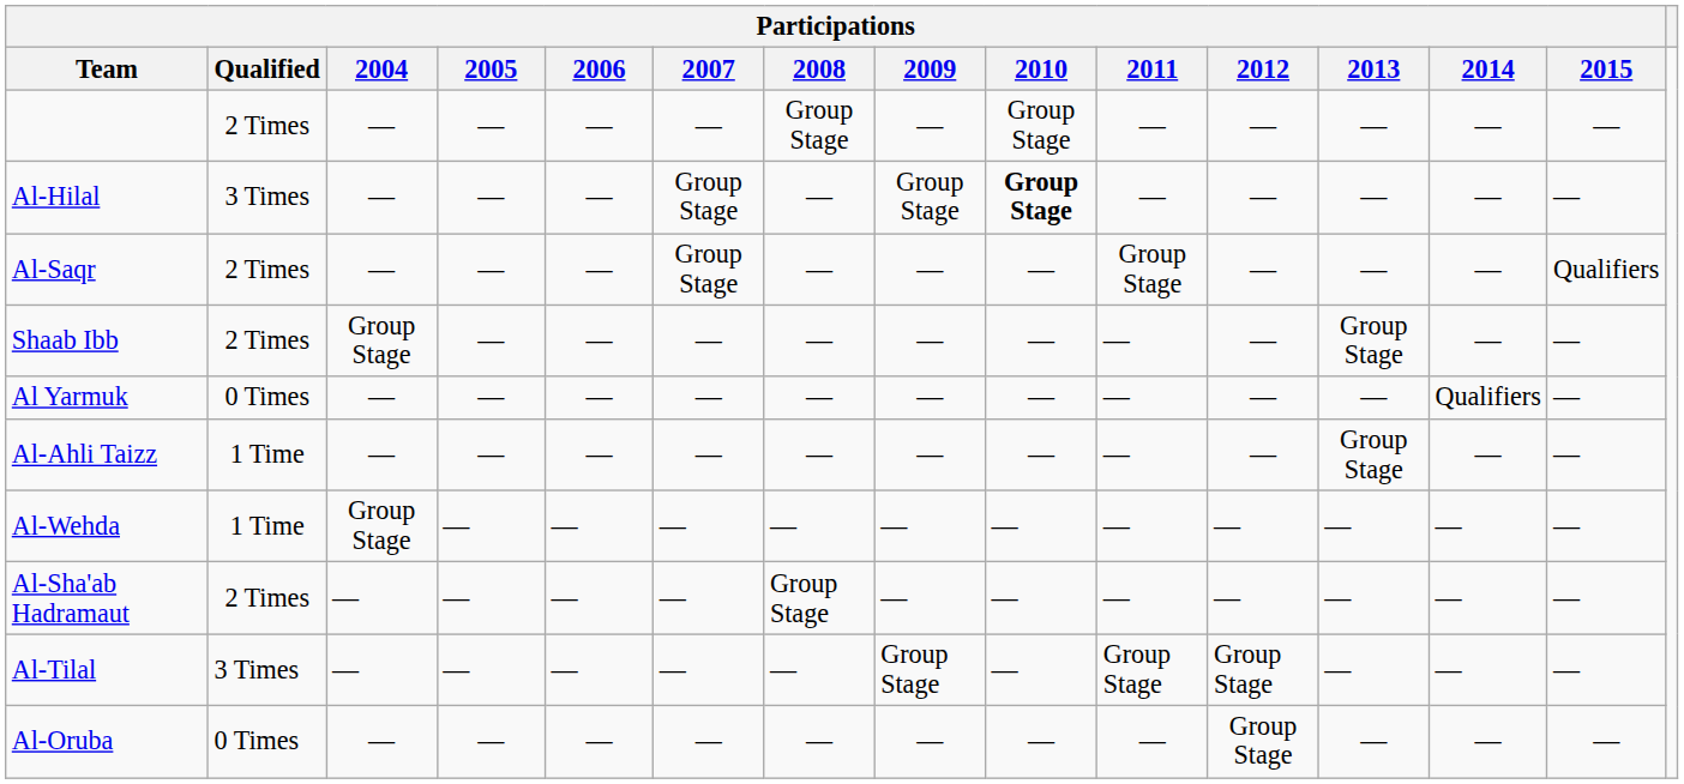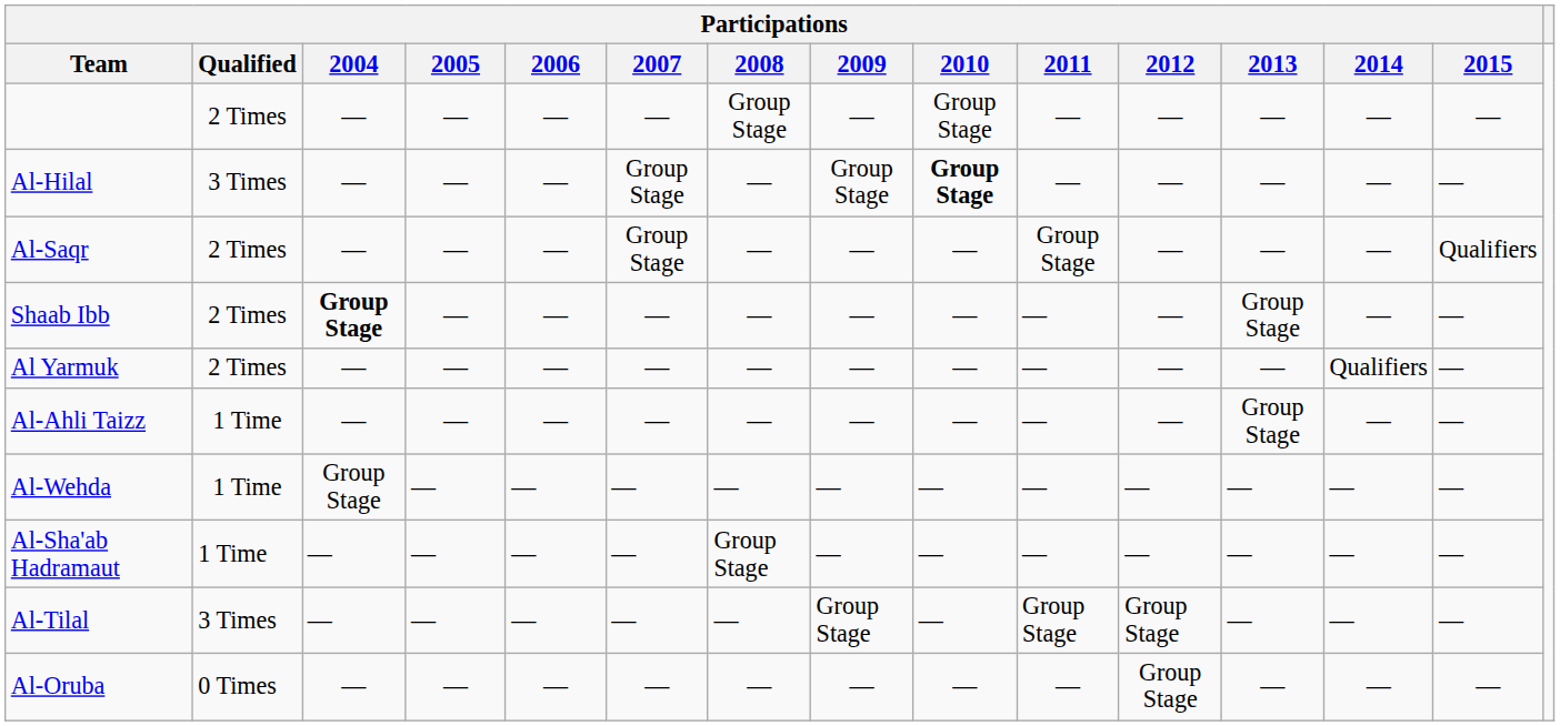Shaab Ibb | Participations / 2004: normal -> bold
Al Yarmuk | Participations / Qualified: 0 Times -> 2 Times
Al-Sha'ab Hadramaut | Participations / Qualified: 2 Times -> 1 Time
